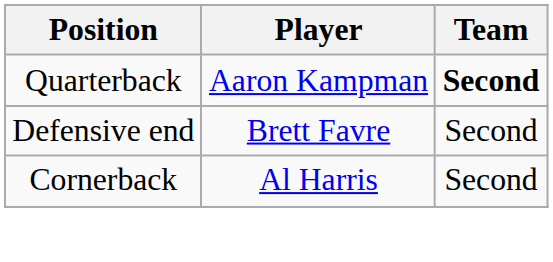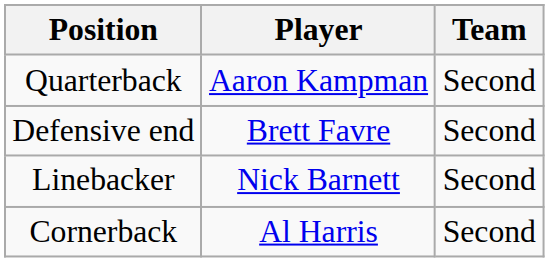Quarterback | Team: bold -> normal
+ row: Linebacker | Nick Barnett | Second
